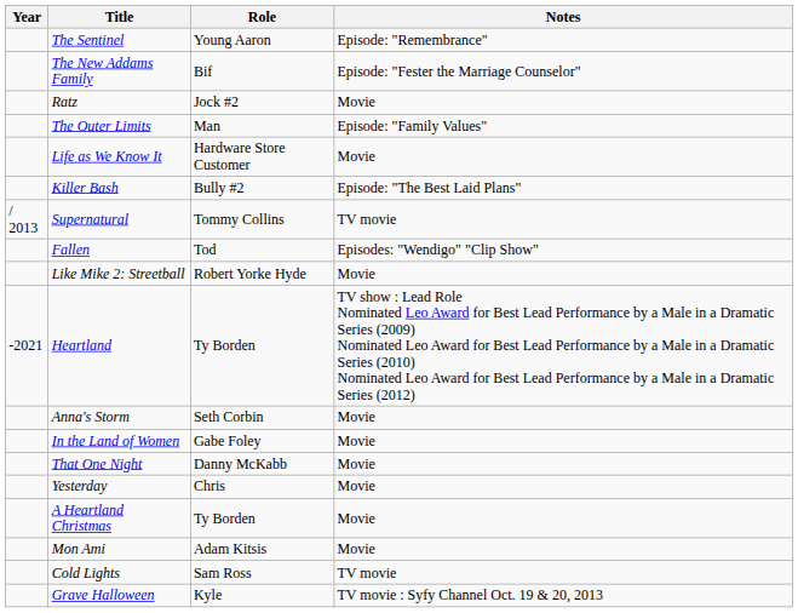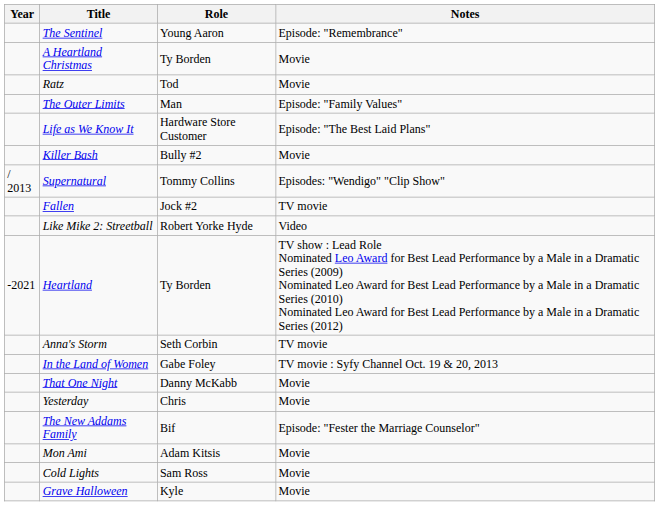rows swapped: The New Addams Family <-> A Heartland Christmas
Ratz | Role: Jock #2 -> Tod
Life as We Know It | Notes: Movie -> Episode: "The Best Laid Plans"
Killer Bash | Notes: Episode: "The Best Laid Plans" -> Movie
Supernatural | Notes: TV movie -> Episodes: "Wendigo" "Clip Show"
Fallen | Role: Tod -> Jock #2
Fallen | Notes: Episodes: "Wendigo" "Clip Show" -> TV movie
Like Mike 2: Streetball | Notes: Movie -> Video
Anna's Storm | Notes: Movie -> TV movie
In the Land of Women | Notes: Movie -> TV movie : Syfy Channel Oct. 19 & 20, 2013
Cold Lights | Notes: TV movie -> Movie
Grave Halloween | Notes: TV movie : Syfy Channel Oct. 19 & 20, 2013 -> Movie
